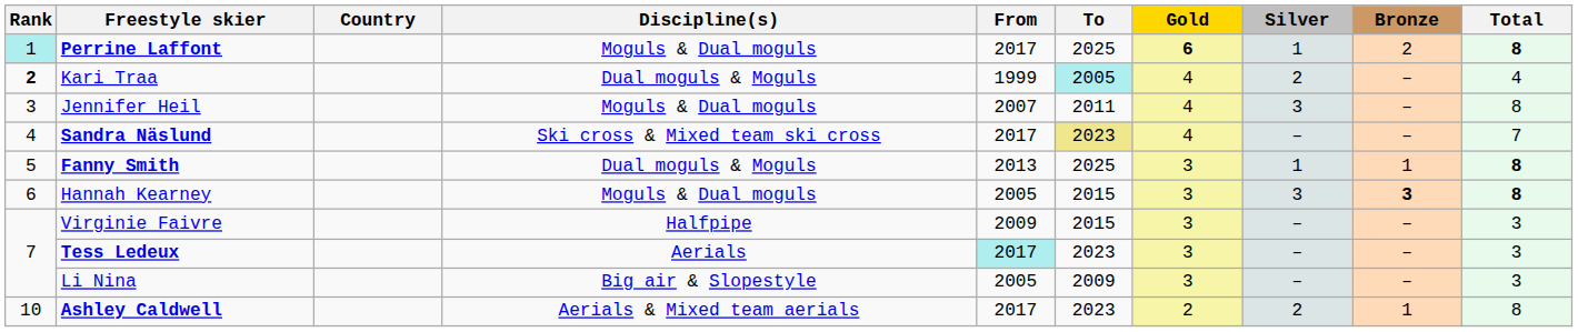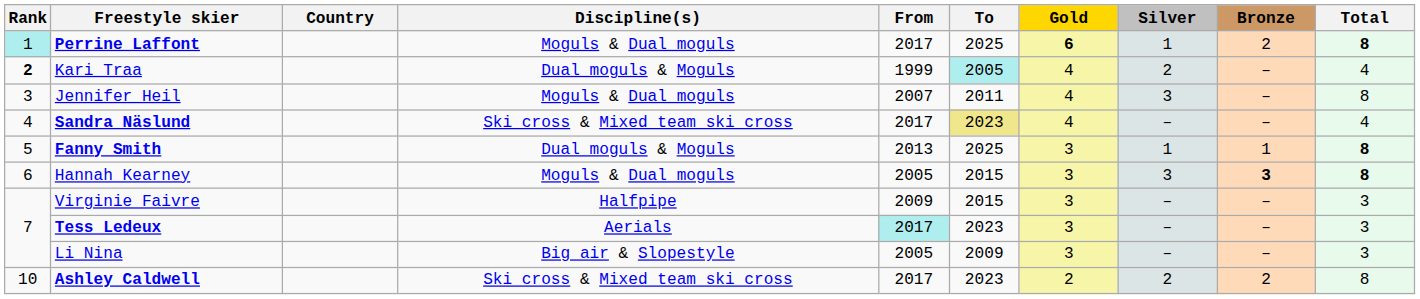Sandra Näslund | Total: 7 -> 4
Ashley Caldwell | Discipline(s): Aerials & Mixed team aerials -> Ski cross & Mixed team ski cross
Ashley Caldwell | Bronze: 1 -> 2
